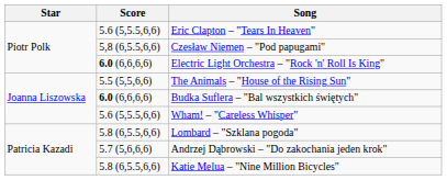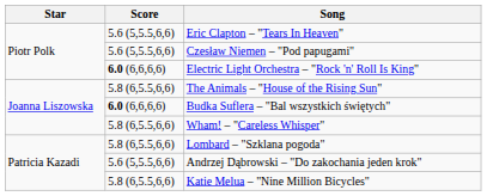Czesław Niemen – "Pod papugami" | Score: 5,8 (6,5.5,6,6) -> 5.6 (5,5.5,6,6)
The Animals – "House of the Rising Sun" | Score: 5.5 (5,5,6,6) -> 5.8 (6,5.5,6,6)
Wham! – "Careless Whisper" | Score: 5.6 (5,5.5,6,6) -> 5.8 (6,5.5,6,6)
Andrzej Dąbrowski – "Do zakochania jeden krok" | Score: 5.7 (5,6,6,6) -> 5.6 (5,5.5,6,6)
